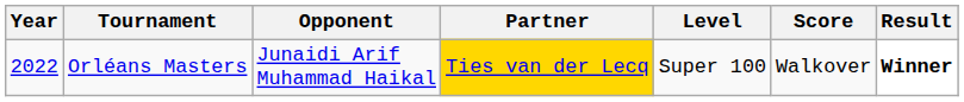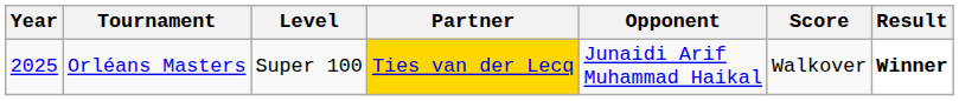columns swapped: Level <-> Opponent
Orléans Masters | Year: 2022 -> 2025
